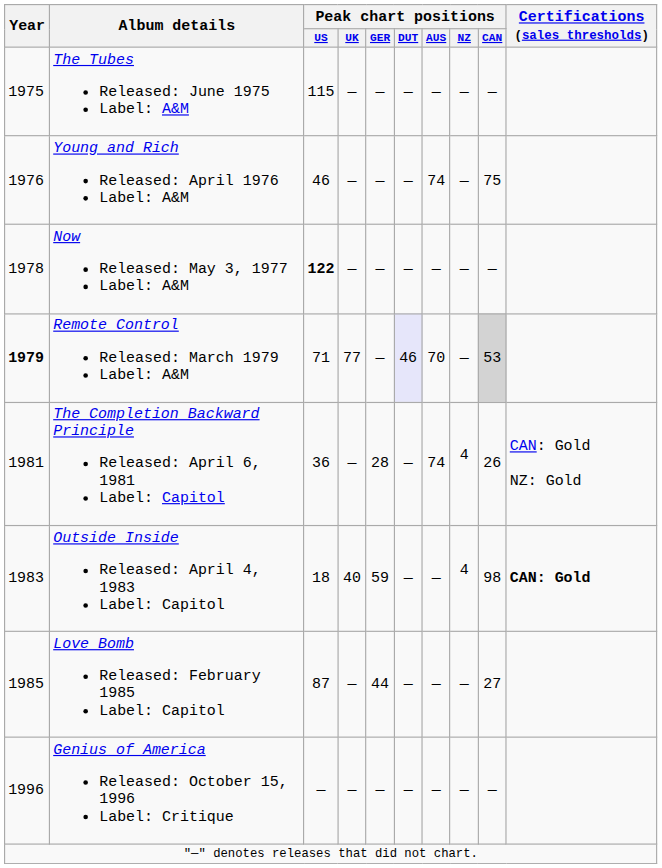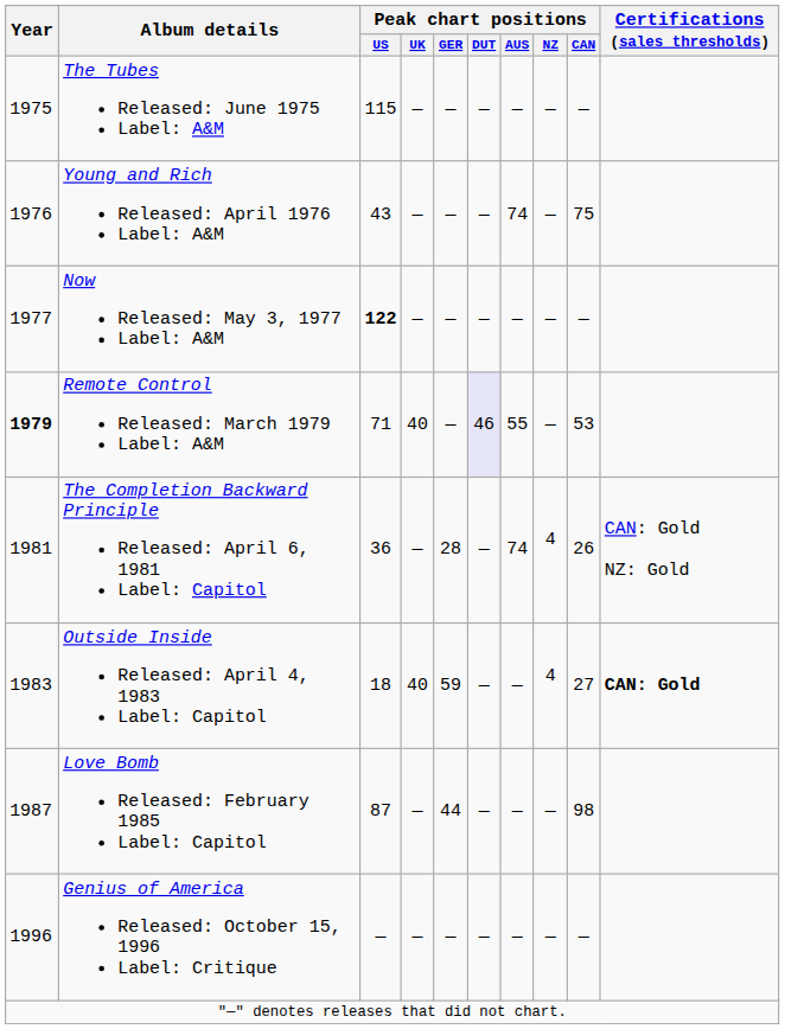Young and Rich Released: April 1976 Label: A&M | Peak chart positions / US: 46 -> 43
Now Released: May 3, 1977 Label: A&M | Year: 1978 -> 1977
Remote Control Released: March 1979 Label: A&M | Peak chart positions / UK: 77 -> 40
Remote Control Released: March 1979 Label: A&M | Peak chart positions / AUS: 70 -> 55
Remote Control Released: March 1979 Label: A&M | Peak chart positions / CAN: lightgrey background -> no background
Outside Inside Released: April 4, 1983 Label: Capitol | Peak chart positions / CAN: 98 -> 27
Love Bomb Released: February 1985 Label: Capitol | Year: 1985 -> 1987
Love Bomb Released: February 1985 Label: Capitol | Peak chart positions / CAN: 27 -> 98
